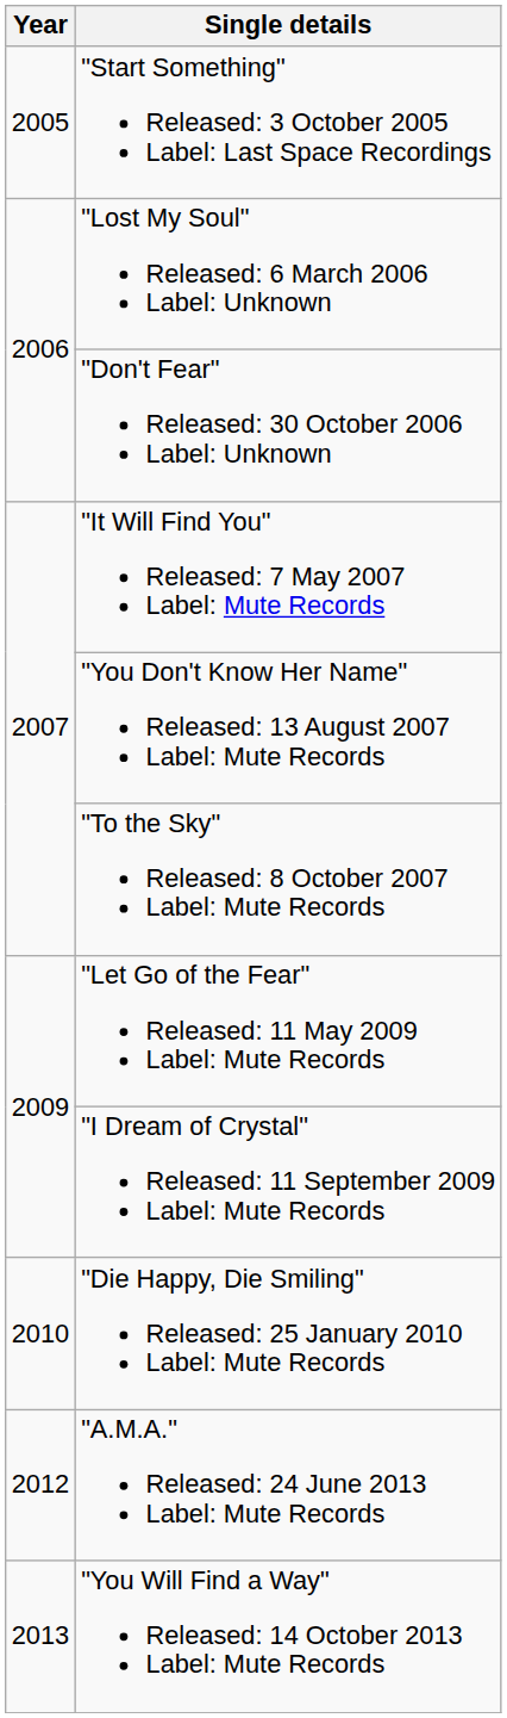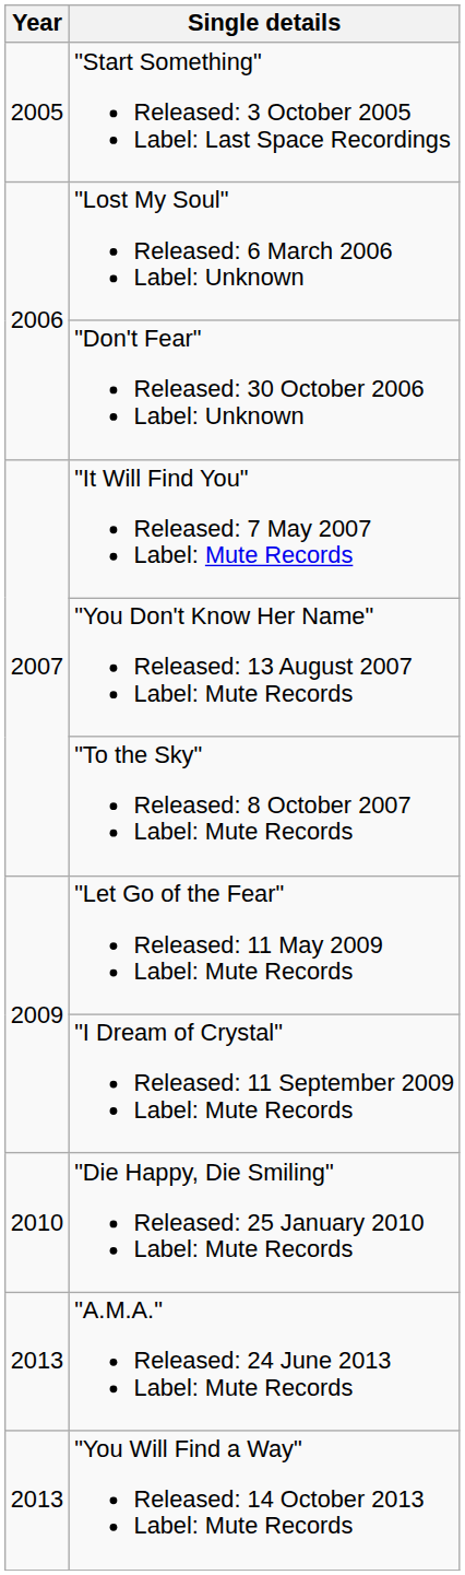"A.M.A." Released: 24 June 2013 Label: Mute Records | Year: 2012 -> 2013
